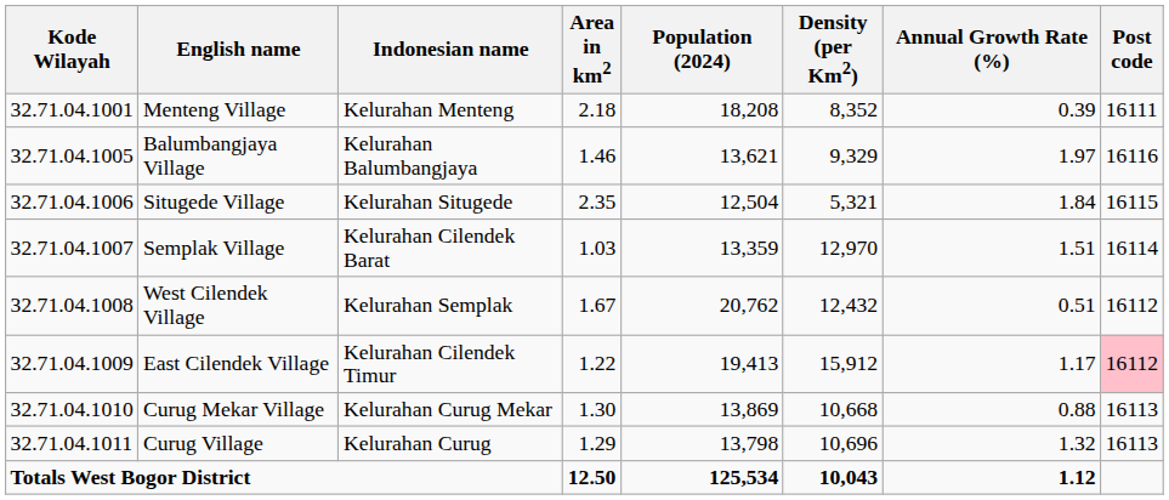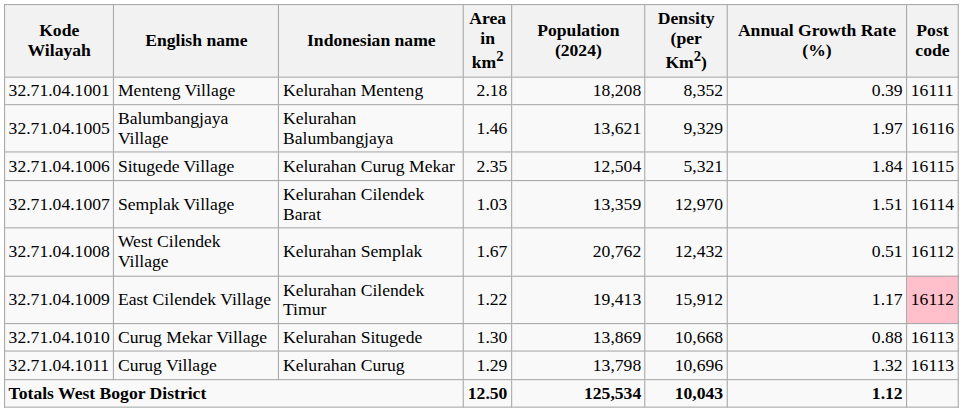Situgede Village | Indonesian name: Kelurahan Situgede -> Kelurahan Curug Mekar
Curug Mekar Village | Indonesian name: Kelurahan Curug Mekar -> Kelurahan Situgede
